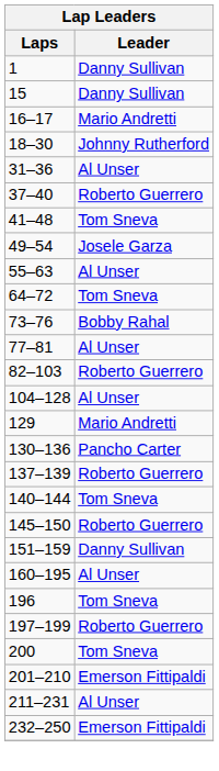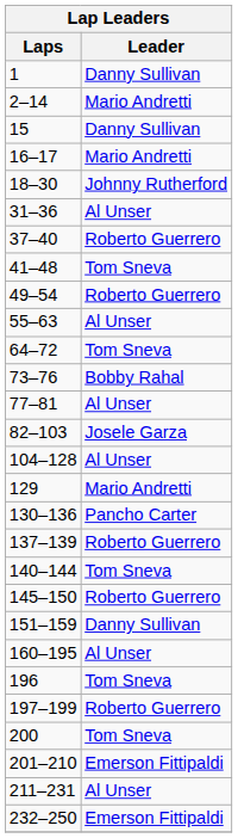+ row: 2–14 | Mario Andretti
49–54 | Leader: Josele Garza -> Roberto Guerrero
82–103 | Leader: Roberto Guerrero -> Josele Garza
